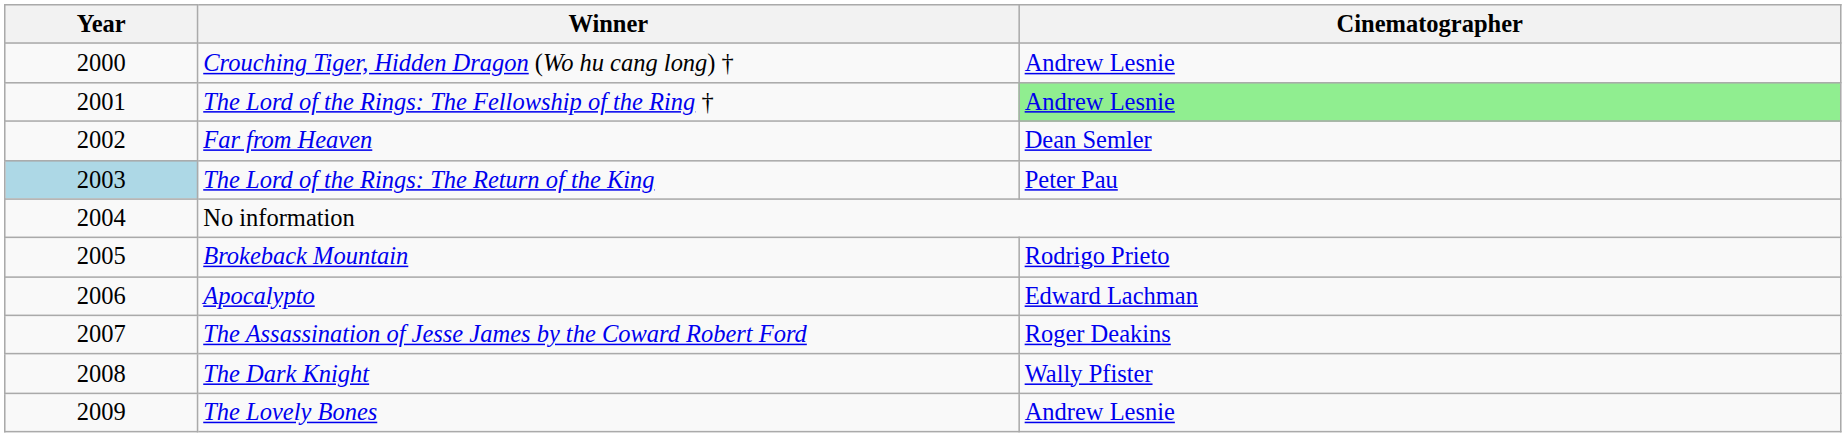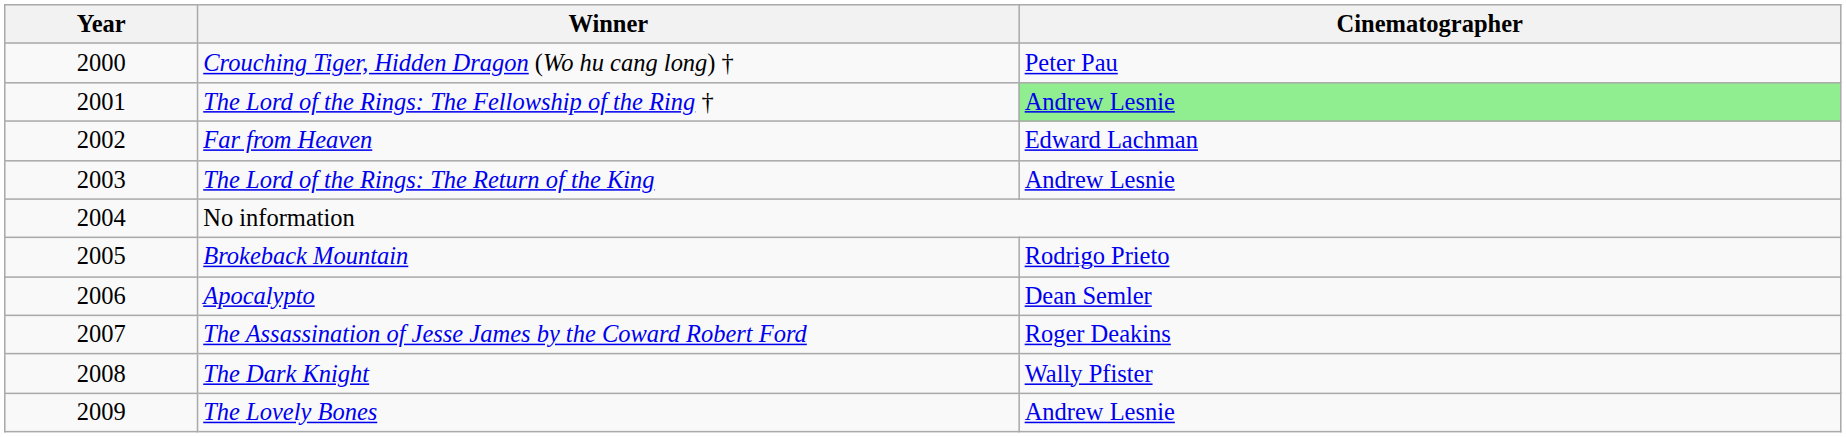Crouching Tiger, Hidden Dragon (Wo hu cang long) † | Cinematographer: Andrew Lesnie -> Peter Pau
Far from Heaven | Cinematographer: Dean Semler -> Edward Lachman
The Lord of the Rings: The Return of the King | Year: lightblue background -> no background
The Lord of the Rings: The Return of the King | Cinematographer: Peter Pau -> Andrew Lesnie
Apocalypto | Cinematographer: Edward Lachman -> Dean Semler
